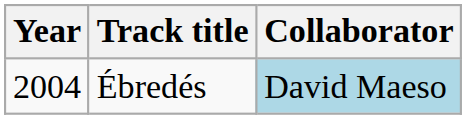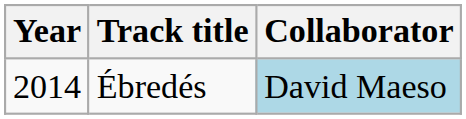Ébredés | Year: 2004 -> 2014
